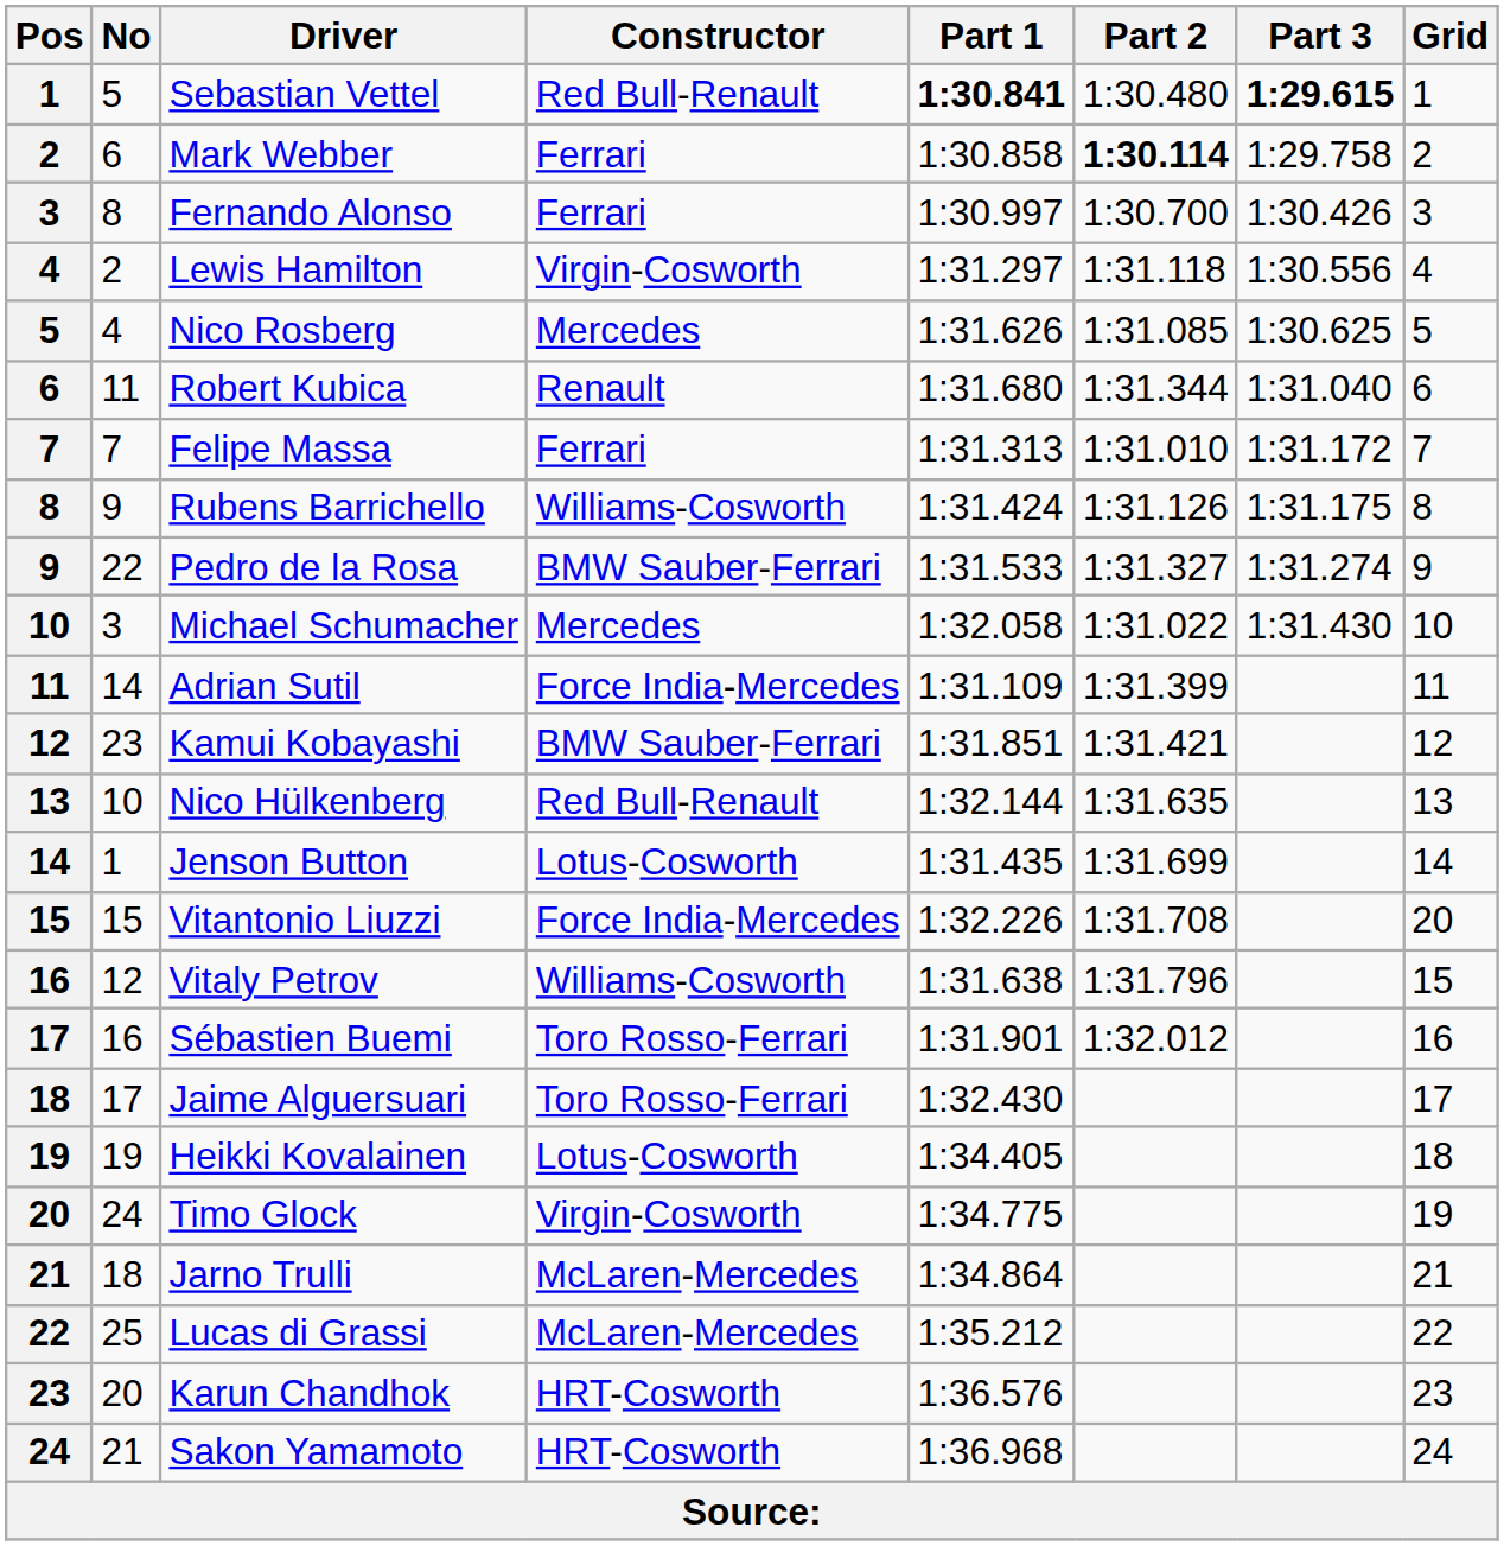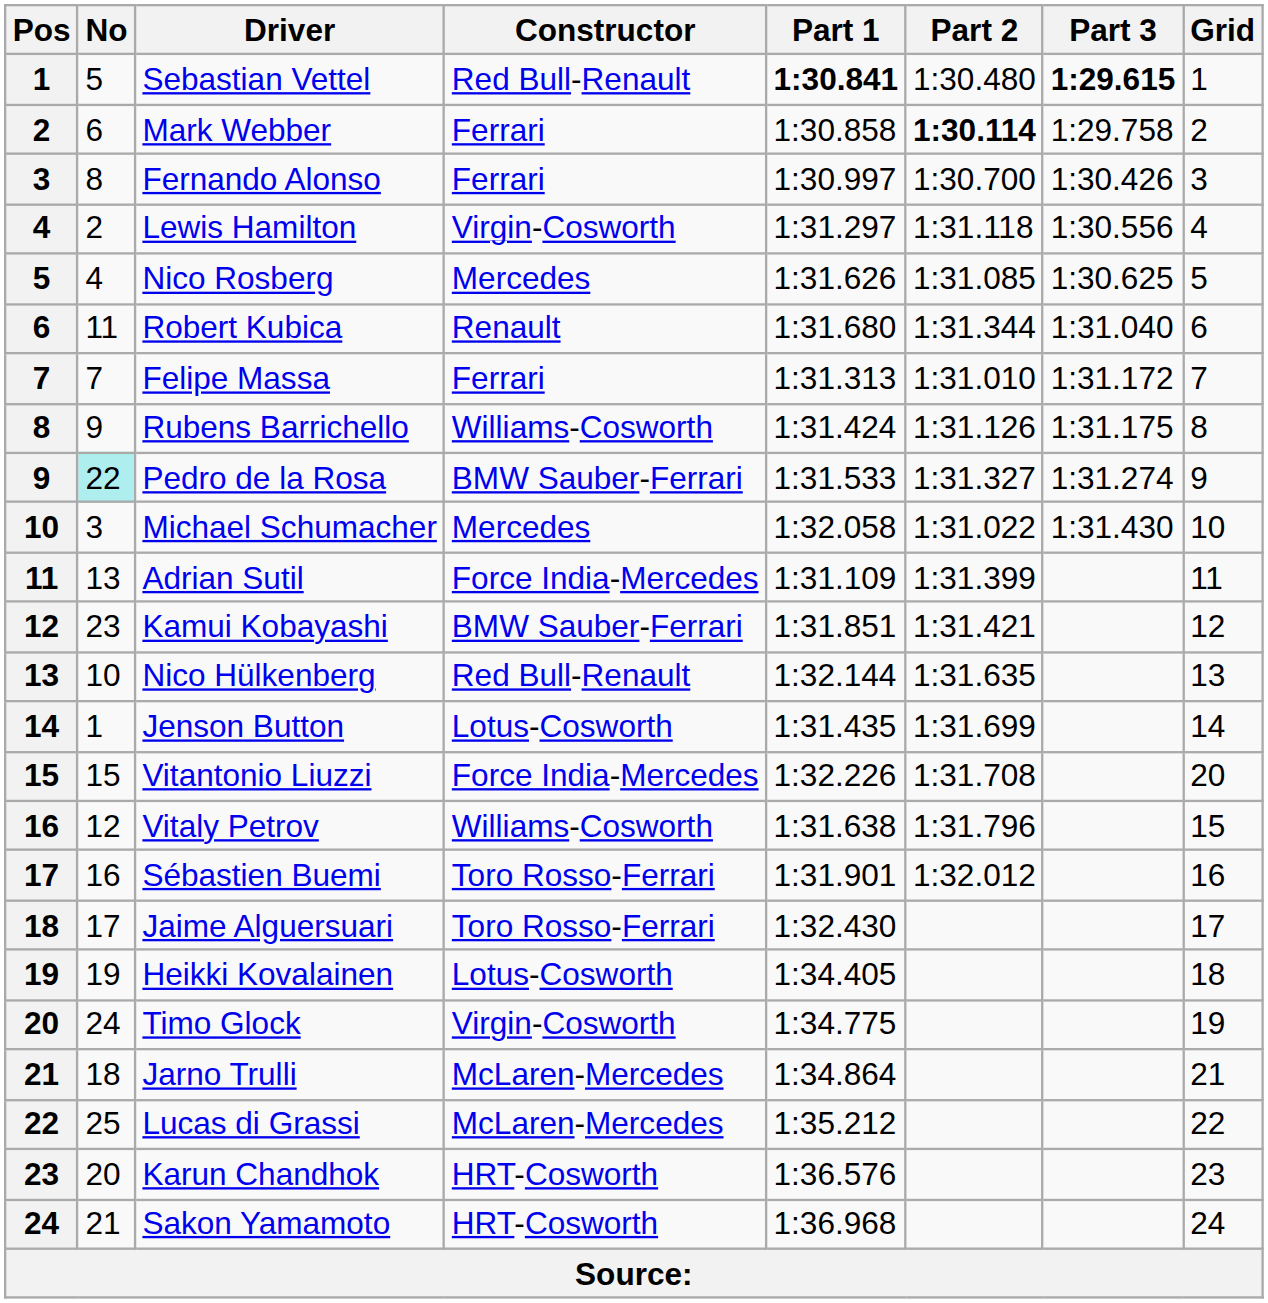Pedro de la Rosa | No: no background -> paleturquoise background
Adrian Sutil | No: 14 -> 13
